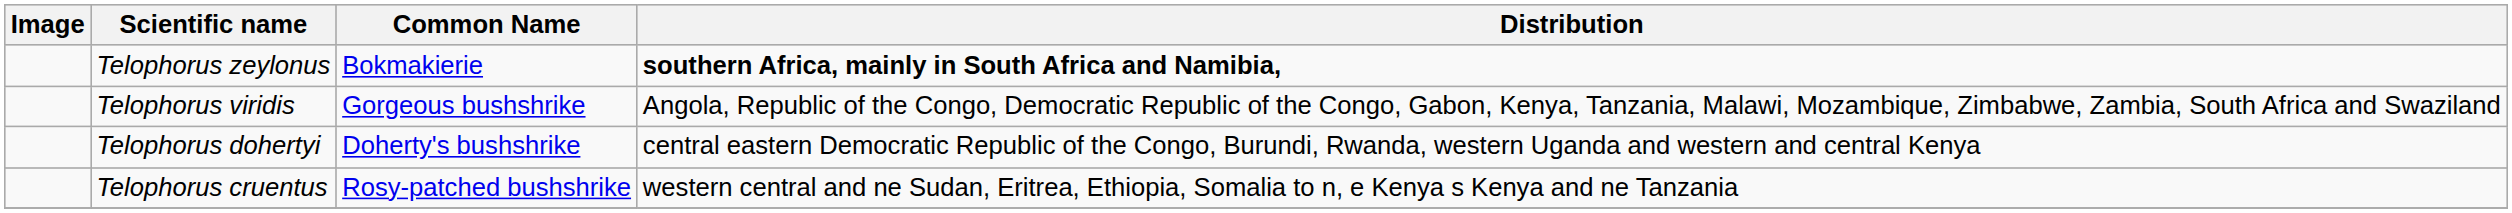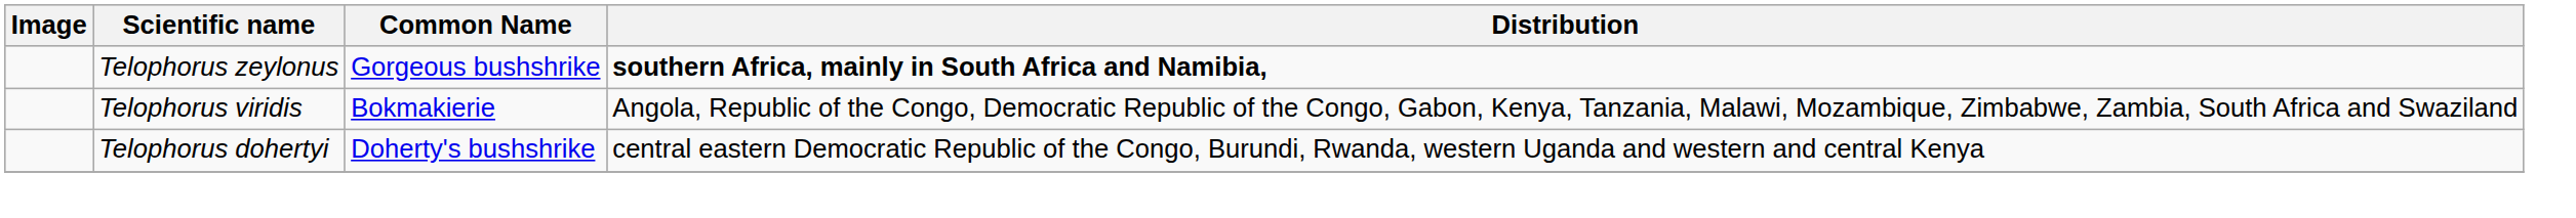Telophorus zeylonus | Common Name: Bokmakierie -> Gorgeous bushshrike
Telophorus viridis | Common Name: Gorgeous bushshrike -> Bokmakierie
- row: Telophorus cruentus | Rosy-patched bushshrike | western central and ne Sudan, Eritrea, Ethiopia, Somalia to n, e Kenya s Kenya and ne Tanzania
